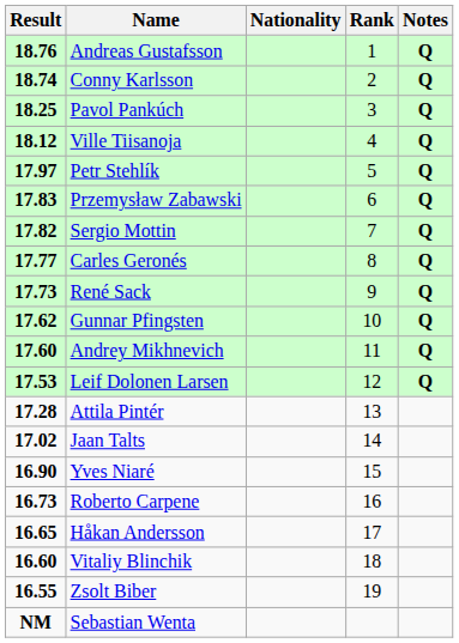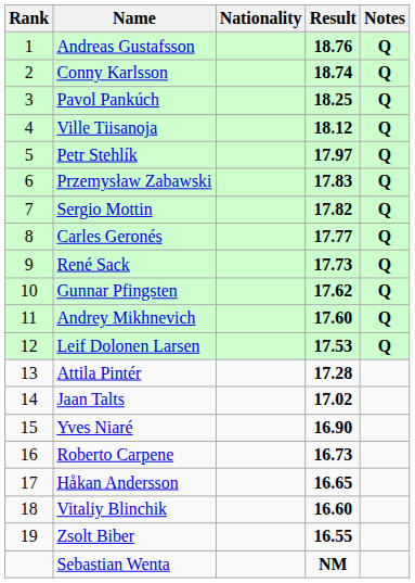columns swapped: Rank <-> Result
